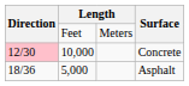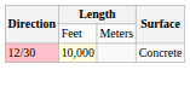Concrete | column 2: no background -> lightyellow background
- row: 18/36 | 5,000 | Asphalt
